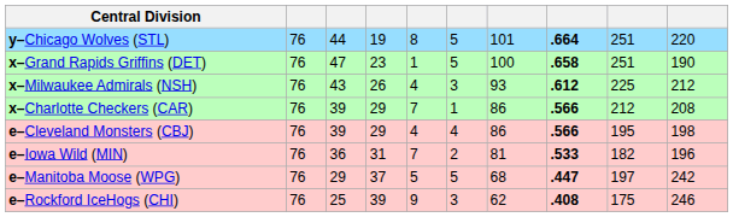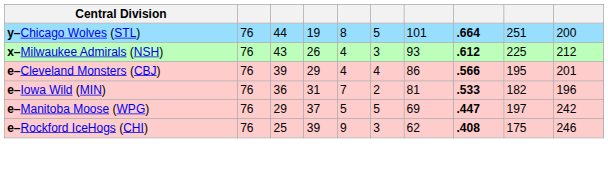y–Chicago Wolves (STL) | column 10: 220 -> 200
- row: x–Grand Rapids Griffins (DET) | 76 | 47 | 23 | 1 | 5 | 100 | .658 | 251 | 190
- row: x–Charlotte Checkers (CAR) | 76 | 39 | 29 | 7 | 1 | 86 | .566 | 212 | 208
e–Cleveland Monsters (CBJ) | column 10: 198 -> 201
e–Manitoba Moose (WPG) | column 7: 68 -> 69
